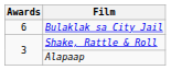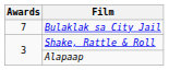Bulaklak sa City Jail | Awards: 6 -> 7
